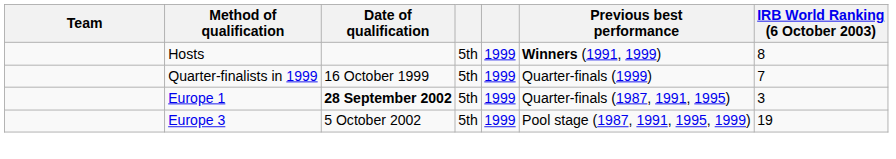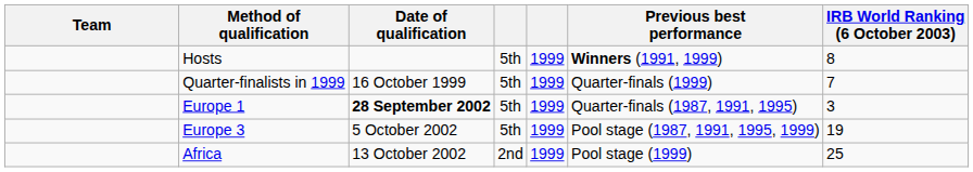+ row: Africa | 13 October 2002 | 2nd | 1999 | Pool stage (1999) | 25
